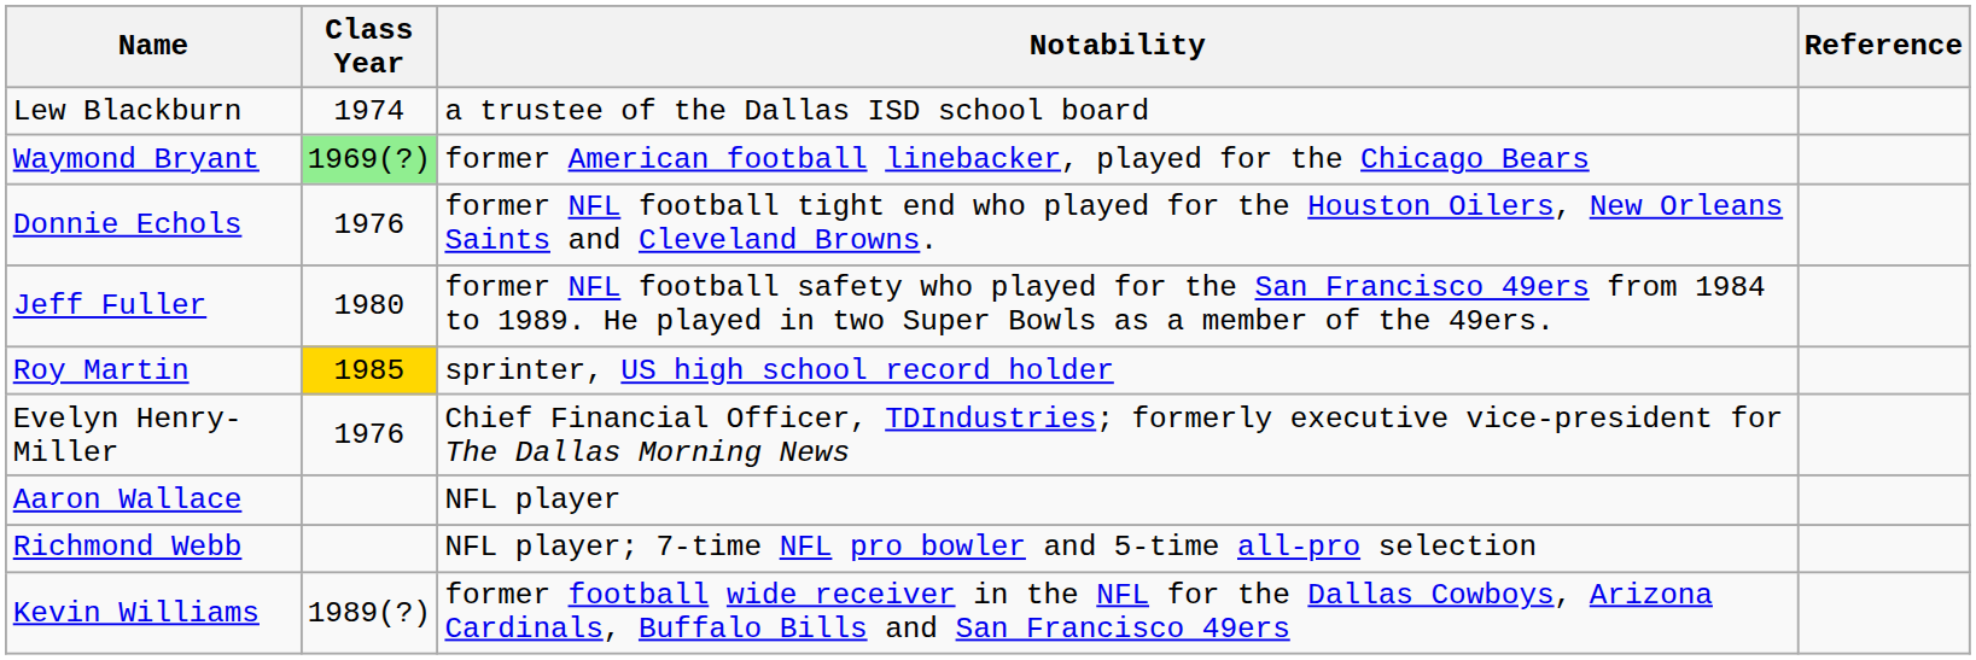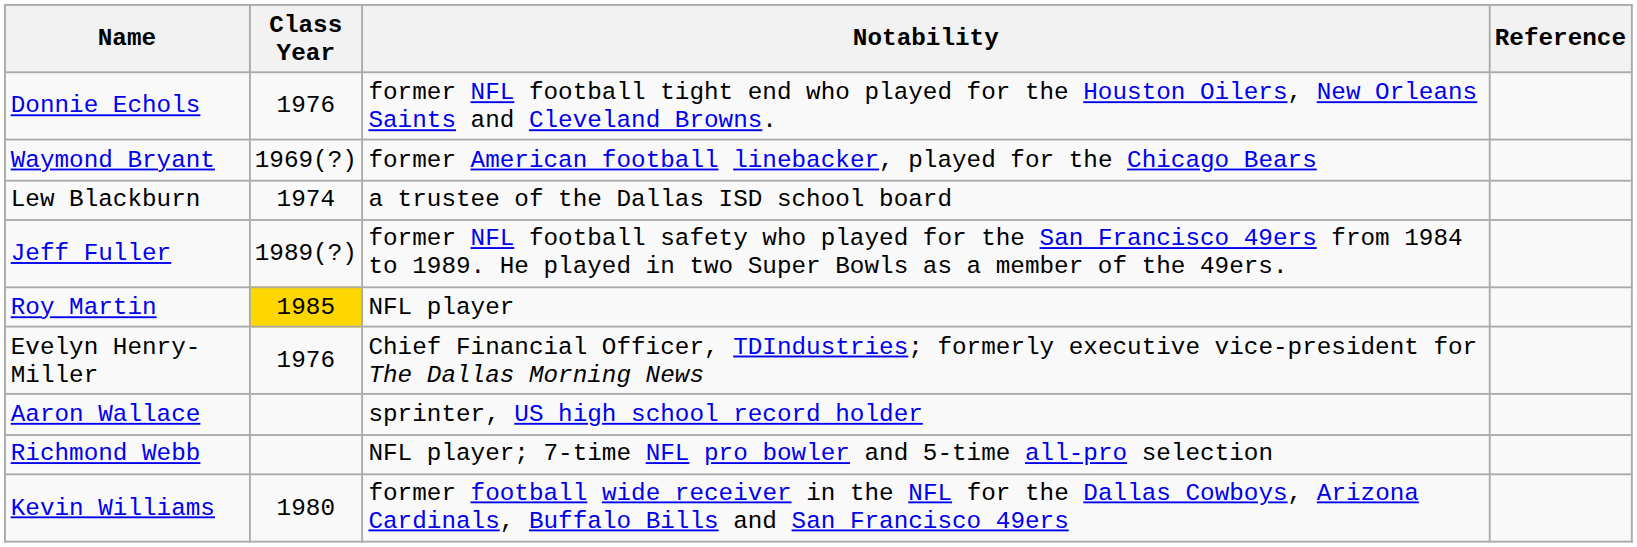rows swapped: Lew Blackburn <-> Donnie Echols
Waymond Bryant | Class Year: lightgreen background -> no background
Jeff Fuller | Class Year: 1980 -> 1989(?)
Roy Martin | Notability: sprinter, US high school record holder -> NFL player
Aaron Wallace | Notability: NFL player -> sprinter, US high school record holder
Kevin Williams | Class Year: 1989(?) -> 1980
